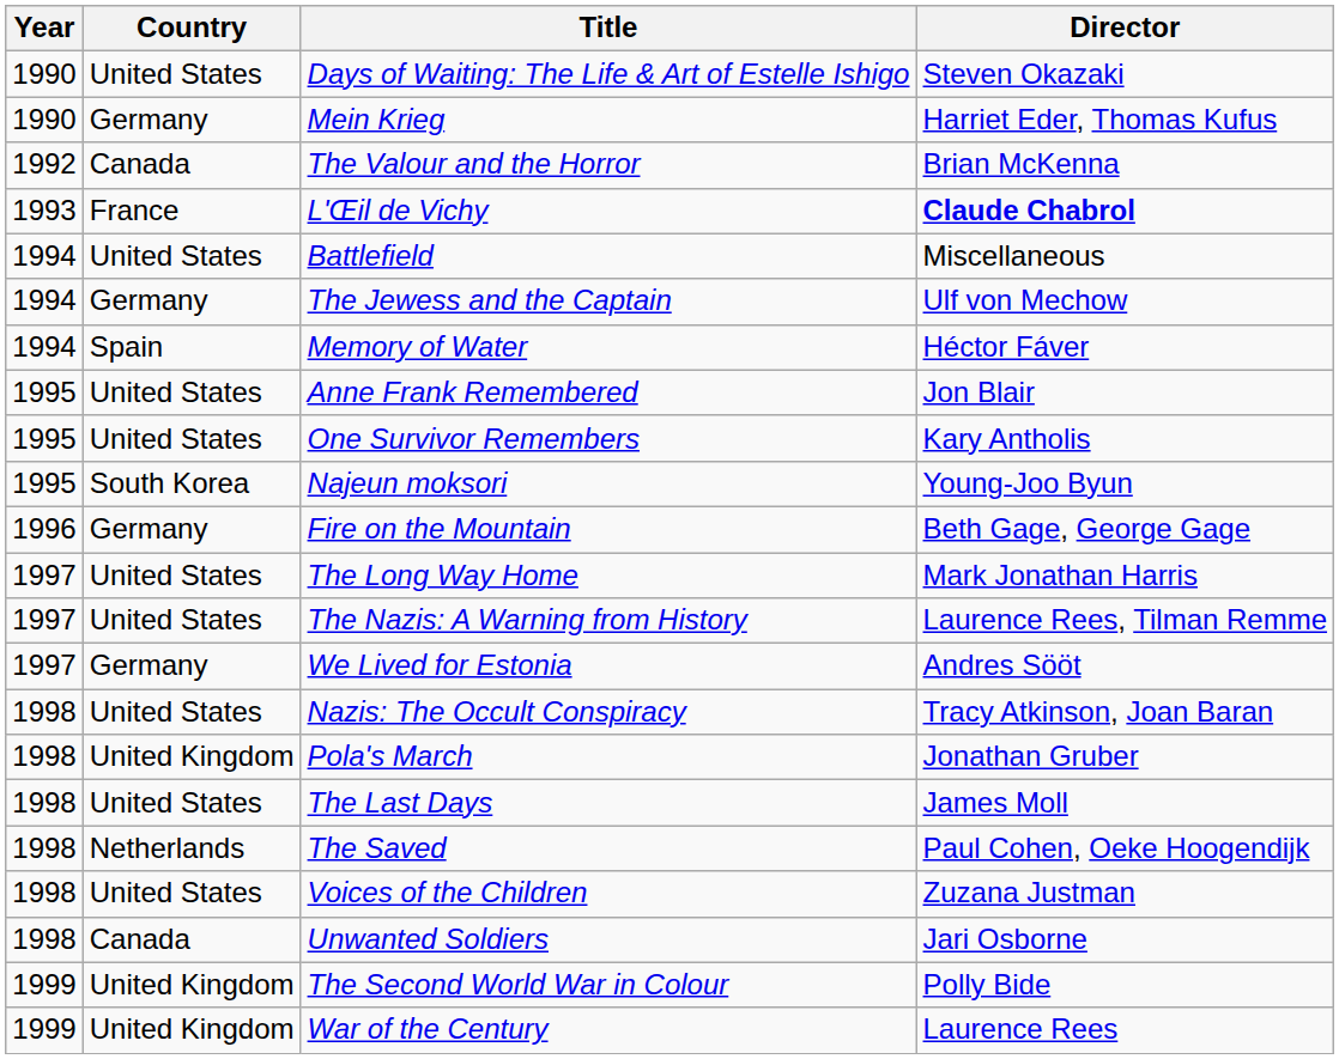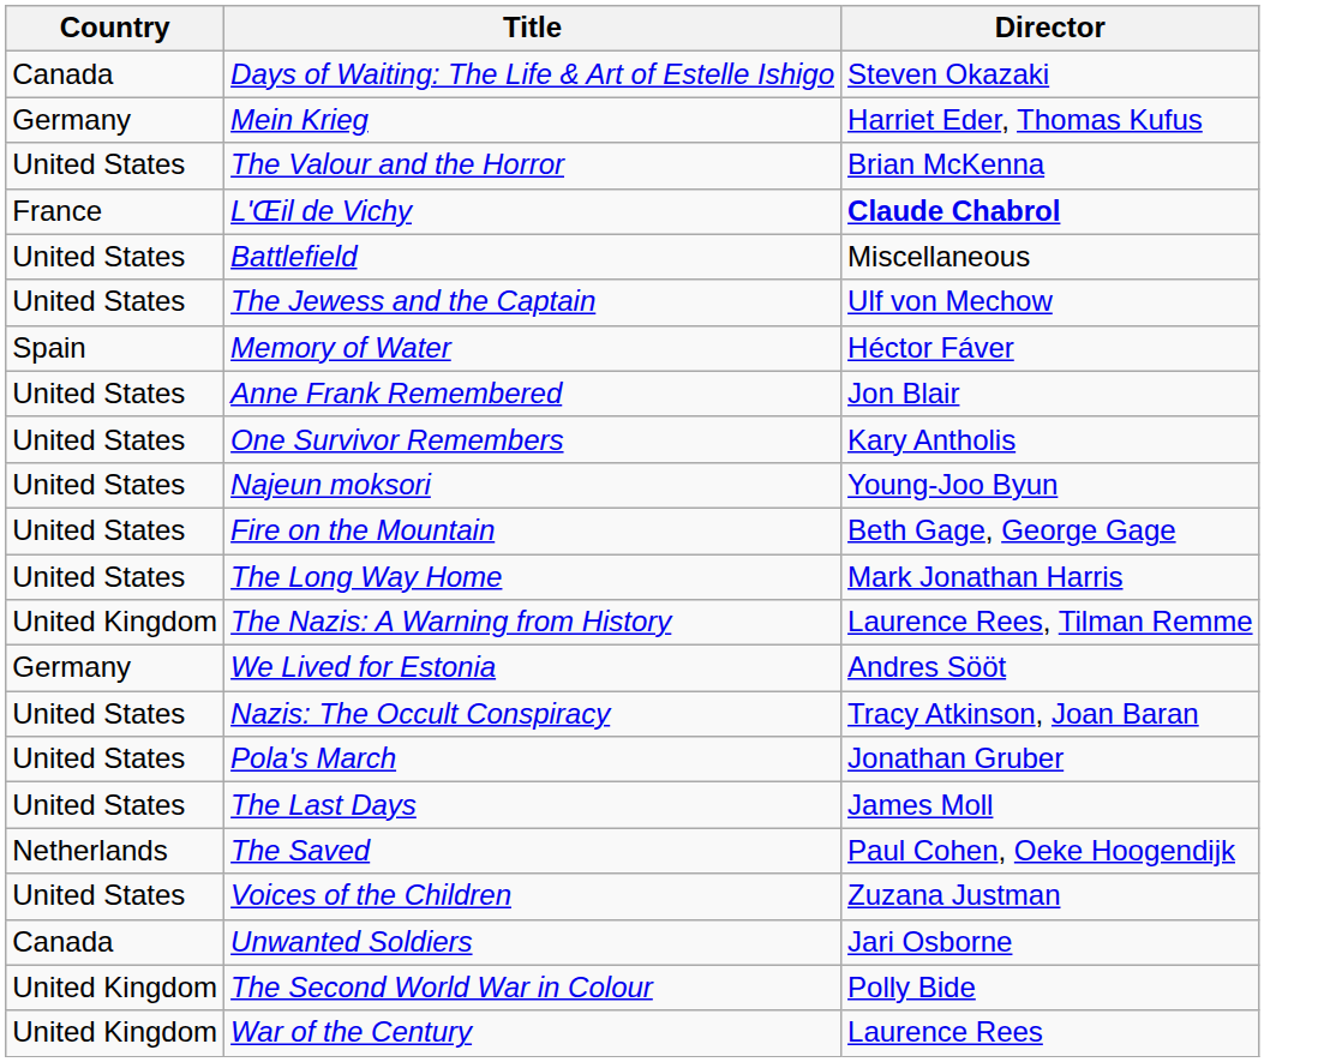- column: Year | 1990 | 1990 | 1992 | 1993 | 1994 | 1994 | 1994 | 1995 | 1995 | 1995 | 1996 | 1997 | 1997 | 1997 | 1998 | 1998 | 1998 | 1998 | 1998 | 1998 | 1999 | 1999
Days of Waiting: The Life & Art of Estelle Ishigo | Country: United States -> Canada
The Valour and the Horror | Country: Canada -> United States
The Jewess and the Captain | Country: Germany -> United States
Najeun moksori | Country: South Korea -> United States
Fire on the Mountain | Country: Germany -> United States
The Nazis: A Warning from History | Country: United States -> United Kingdom
Pola's March | Country: United Kingdom -> United States
